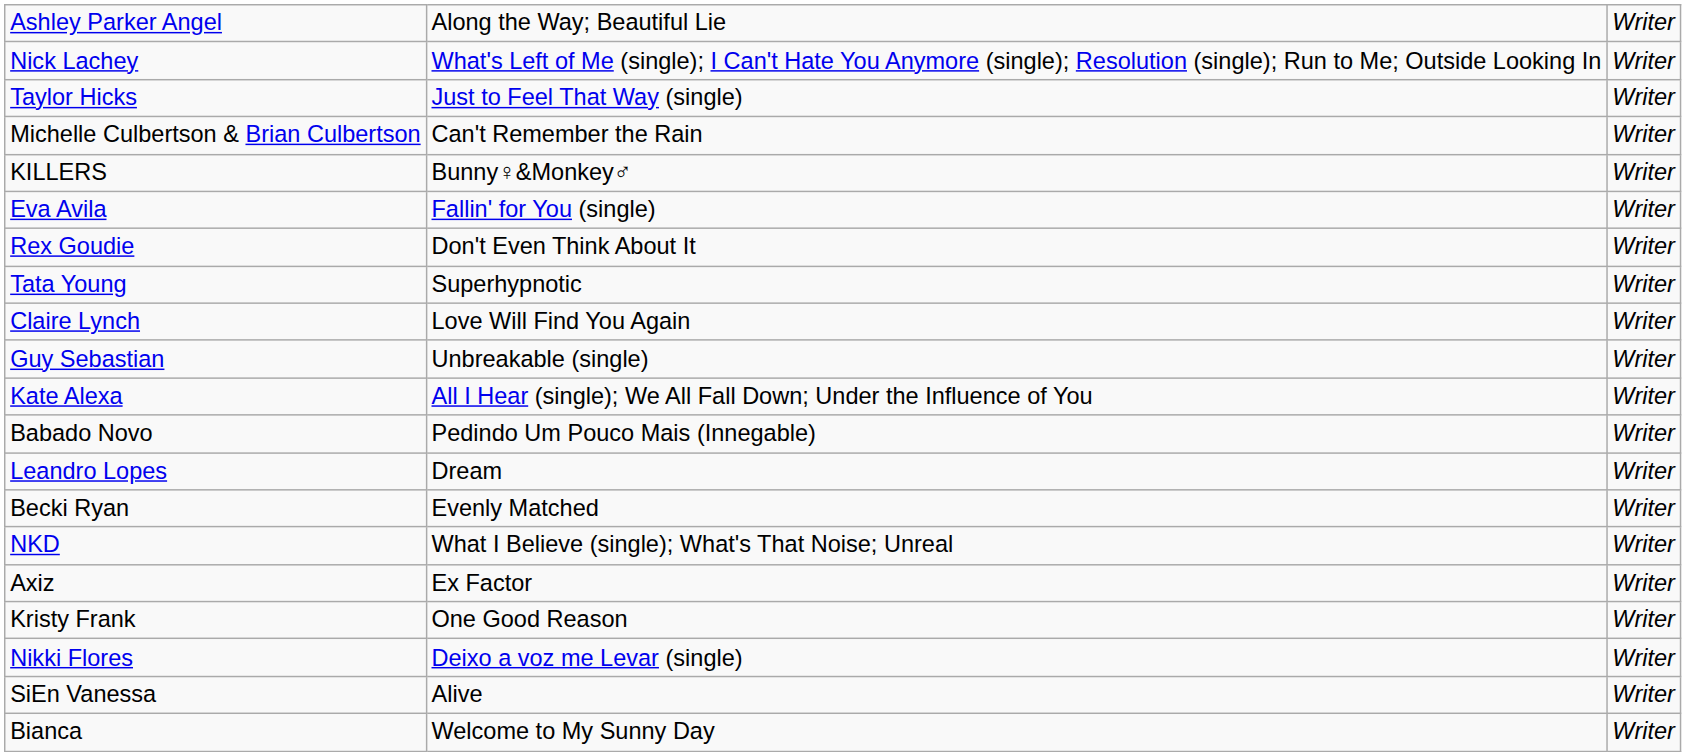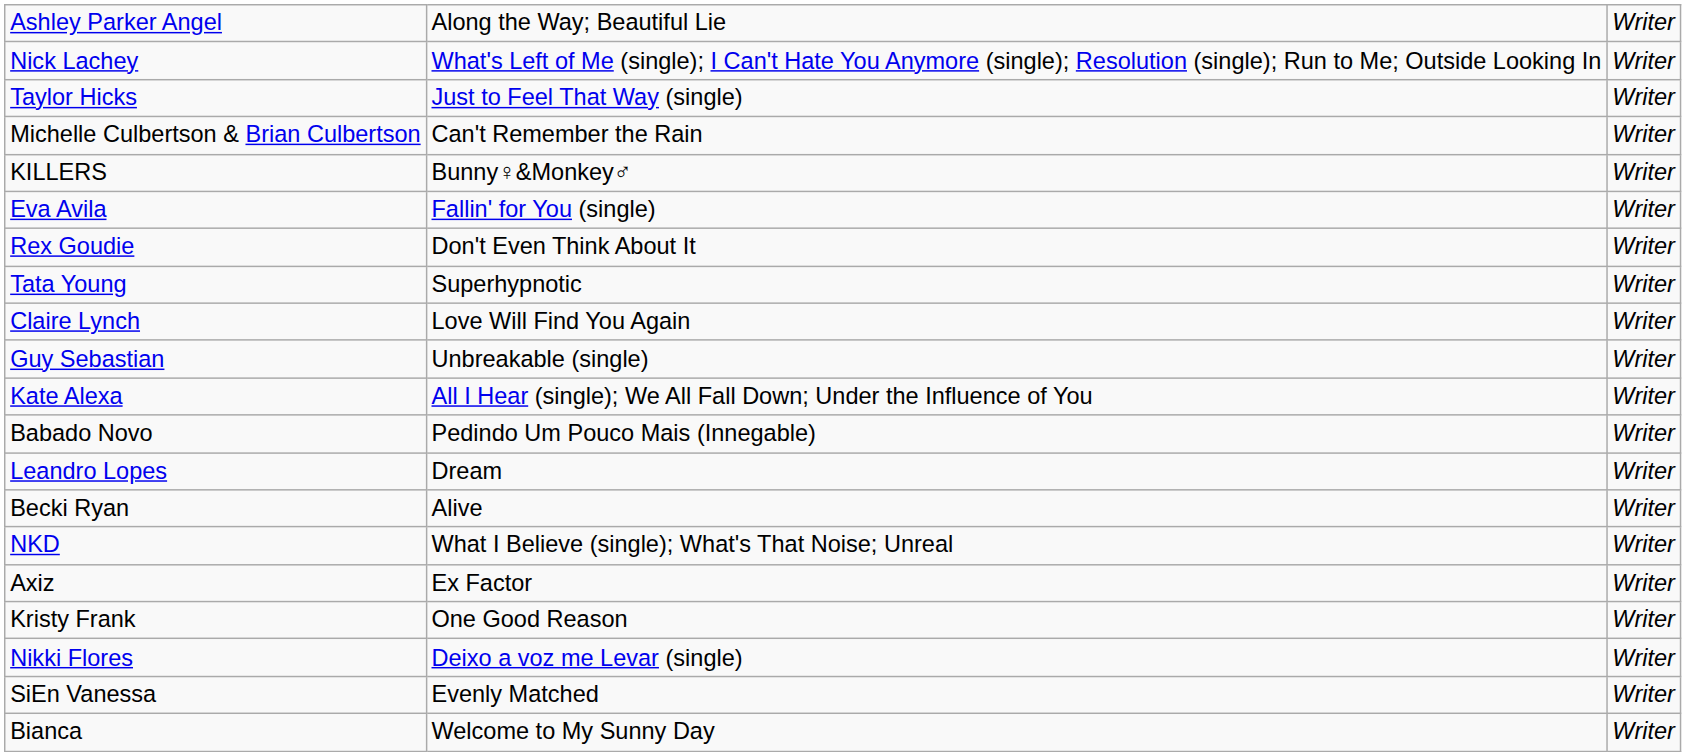Becki Ryan | column 2: Evenly Matched -> Alive
SiEn Vanessa | column 2: Alive -> Evenly Matched
